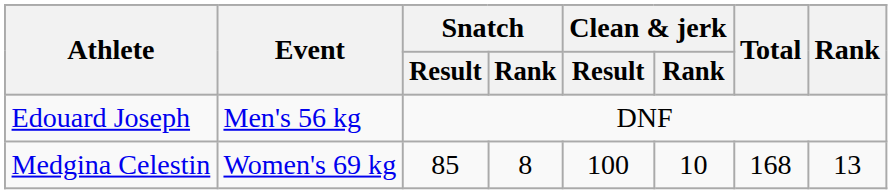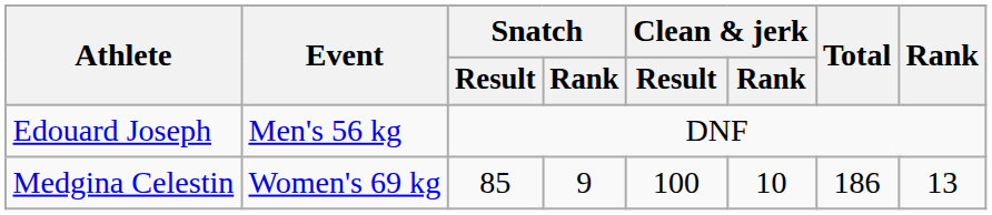Medgina Celestin | Snatch / Rank: 8 -> 9
Medgina Celestin | Total: 168 -> 186
